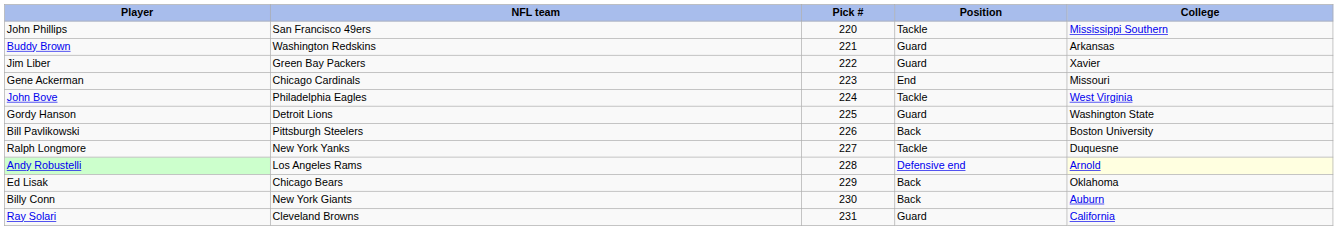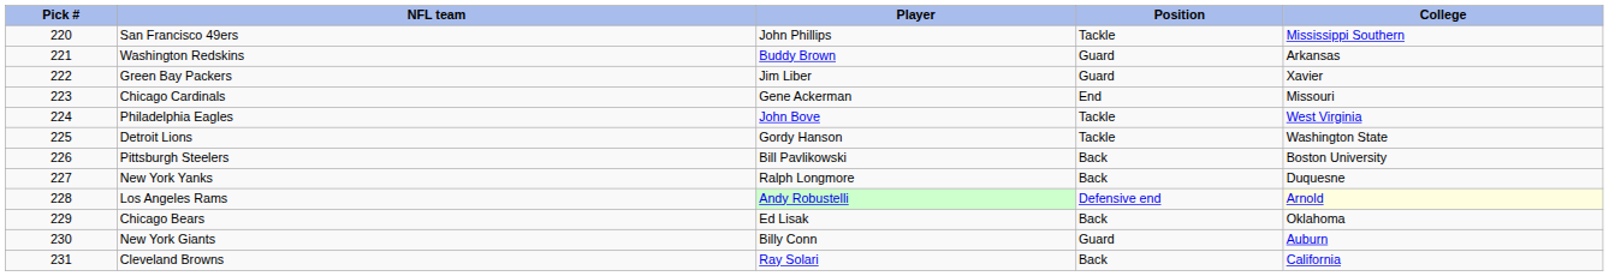columns swapped: Pick # <-> Player
Detroit Lions | Position: Guard -> Tackle
New York Yanks | Position: Tackle -> Back
New York Giants | Position: Back -> Guard
Cleveland Browns | Position: Guard -> Back
